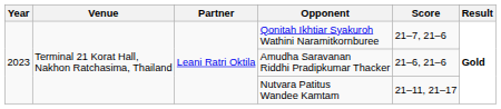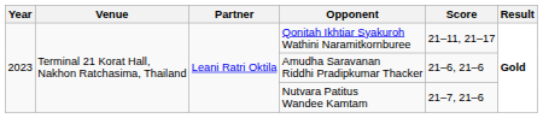Qonitah Ikhtiar Syakuroh Wathini Naramitkornburee | Score: 21–7, 21–6 -> 21–11, 21–17
Nutvara Patitus Wandee Kamtam | Score: 21–11, 21–17 -> 21–7, 21–6
